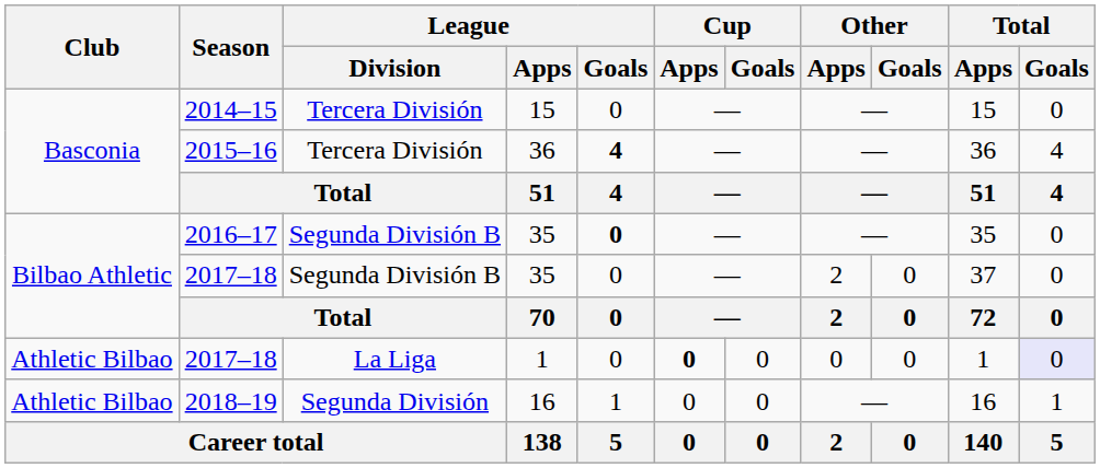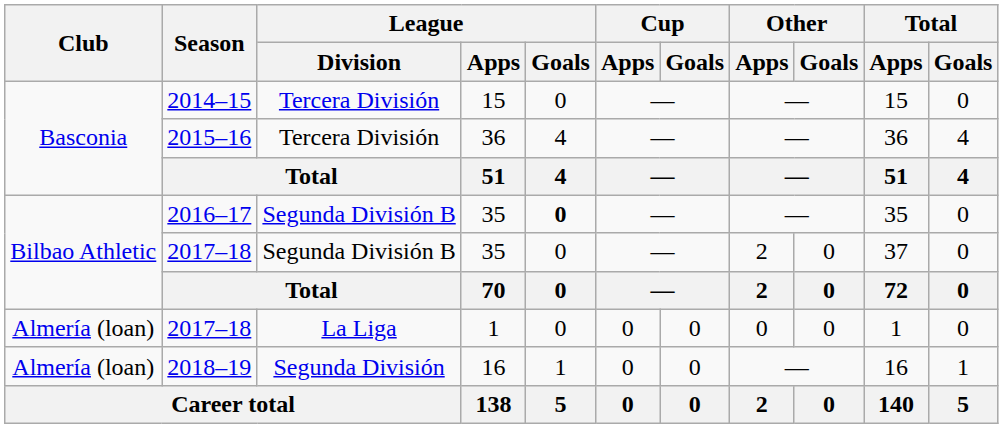2015–16 | League / Goals: bold -> normal
2017–18 / 1 | Club: Athletic Bilbao -> Almería (loan)
2017–18 / 1 | Cup / Apps: bold -> normal
2017–18 / 1 | Total / Goals: lavender background -> no background
2018–19 | Club: Athletic Bilbao -> Almería (loan)
